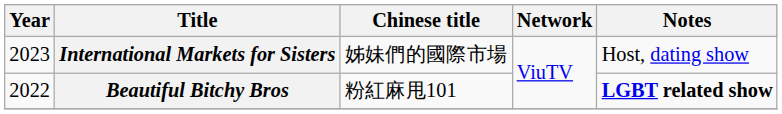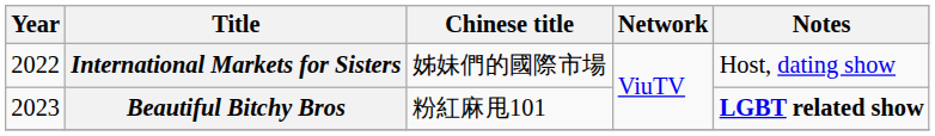International Markets for Sisters | Year: 2023 -> 2022
Beautiful Bitchy Bros | Year: 2022 -> 2023
